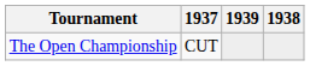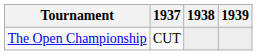columns swapped: 1938 <-> 1939
